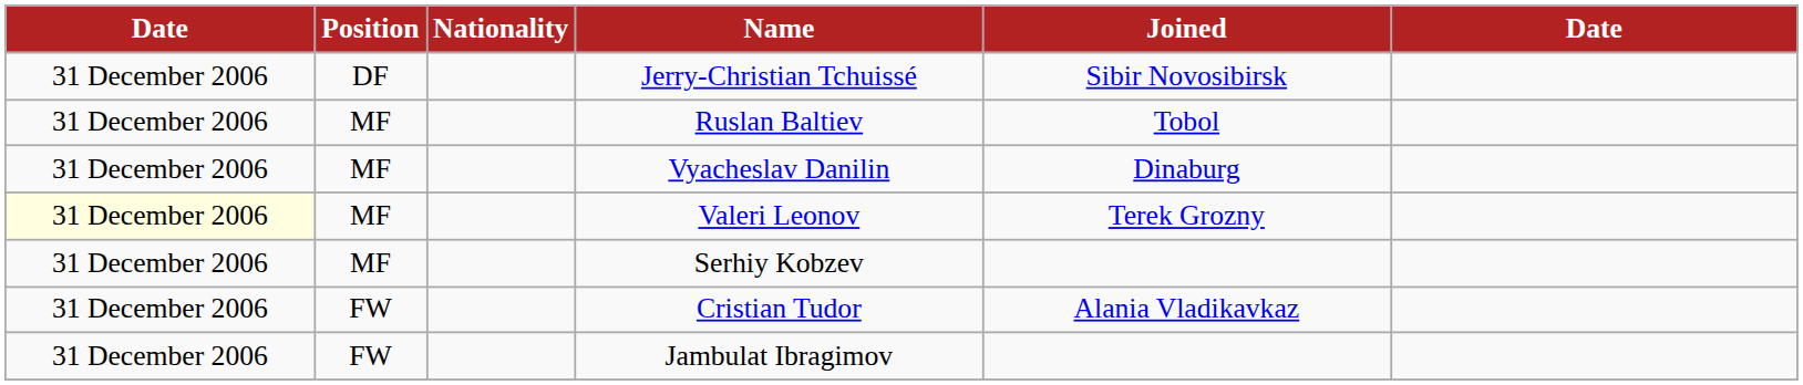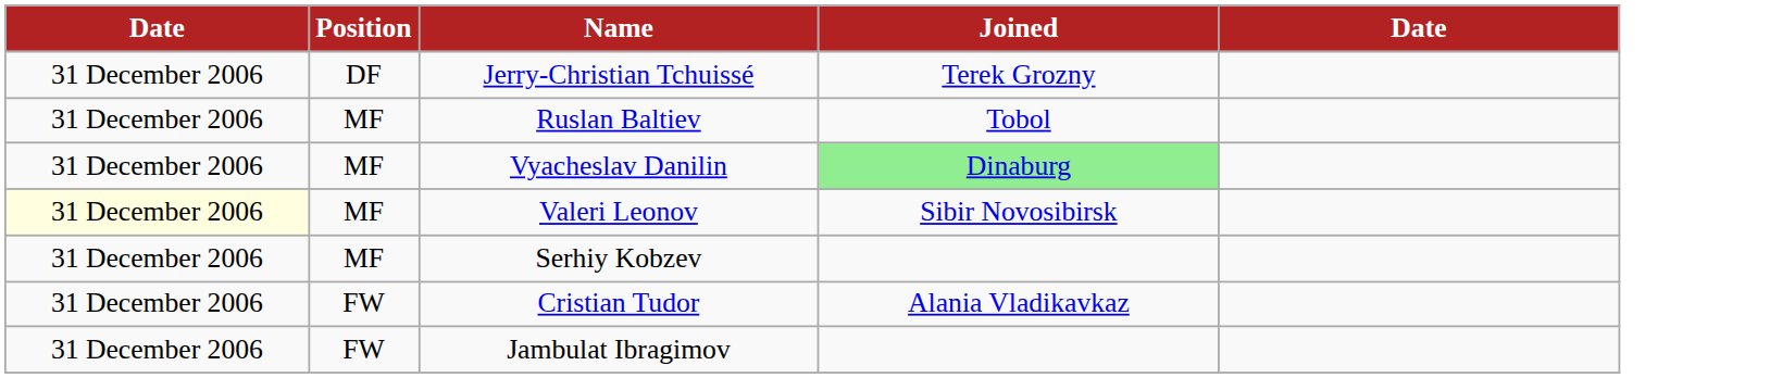- column: Nationality
Jerry-Christian Tchuissé | Joined: Sibir Novosibirsk -> Terek Grozny
Vyacheslav Danilin | Joined: no background -> lightgreen background
Valeri Leonov | Joined: Terek Grozny -> Sibir Novosibirsk
